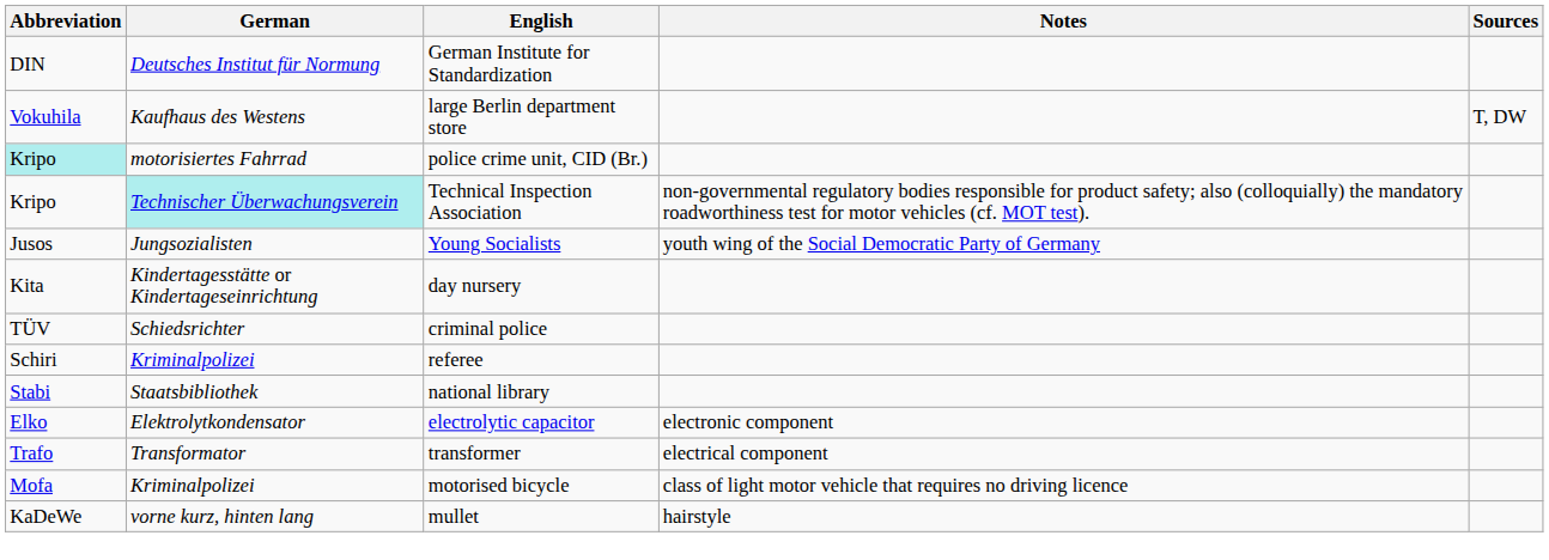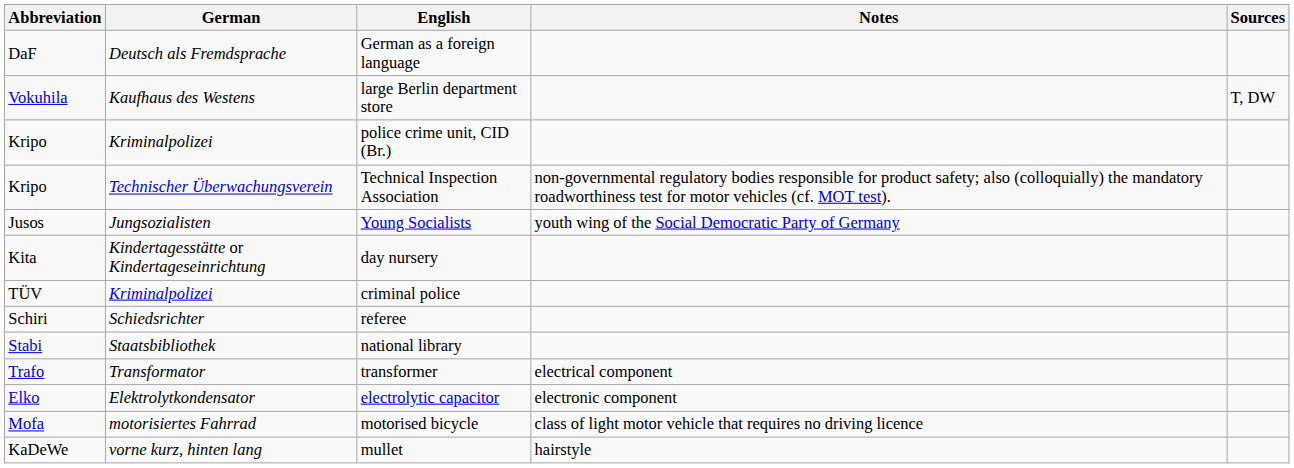+ row: DaF | Deutsch als Fremdsprache | German as a foreign language
- row: DIN | Deutsches Institut für Normung | German Institute for Standardization
police crime unit, CID (Br.) | Abbreviation: paleturquoise background -> no background
police crime unit, CID (Br.) | German: motorisiertes Fahrrad -> Kriminalpolizei
Technical Inspection Association | German: paleturquoise background -> no background
criminal police | German: Schiedsrichter -> Kriminalpolizei
referee | German: Kriminalpolizei -> Schiedsrichter
rows swapped: transformer <-> electrolytic capacitor
motorised bicycle | German: Kriminalpolizei -> motorisiertes Fahrrad
